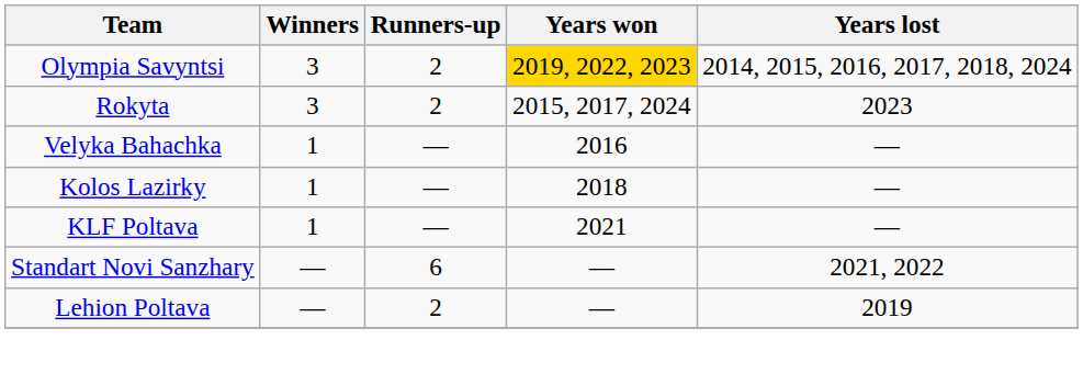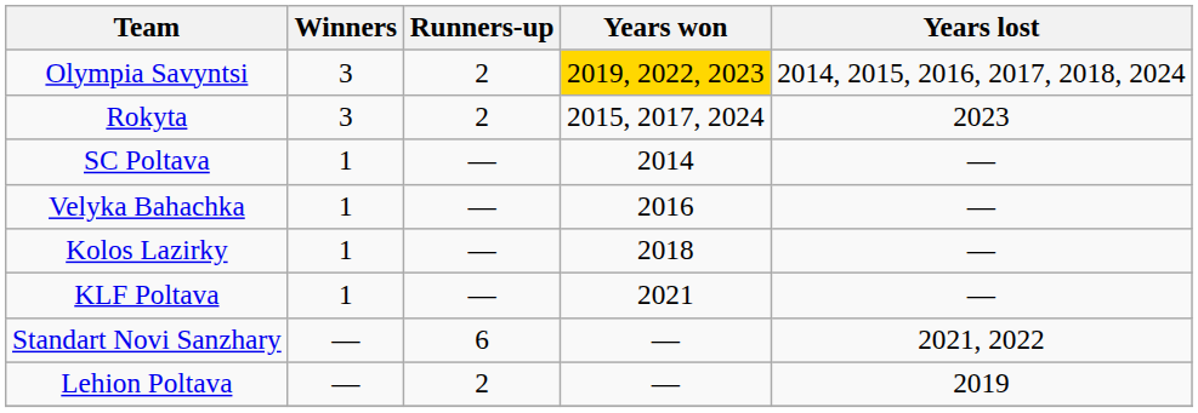+ row: SC Poltava | 1 | — | 2014 | —
